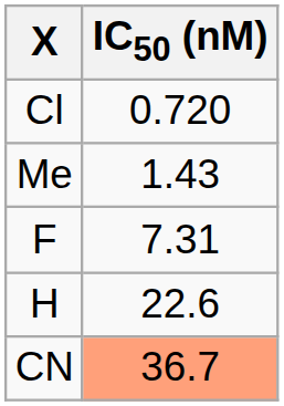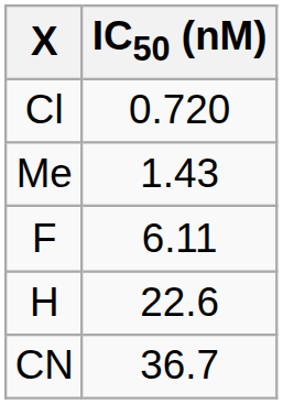F | IC50 (nM): 7.31 -> 6.11
CN | IC50 (nM): lightsalmon background -> no background
